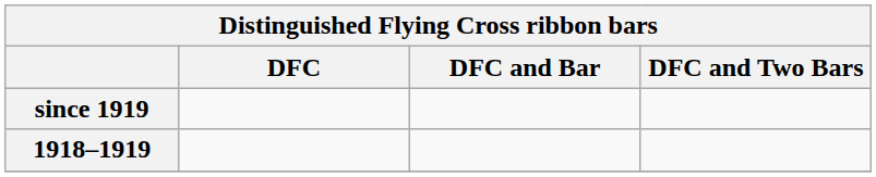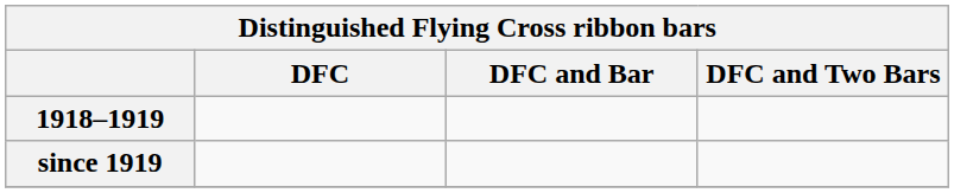rows swapped: 1918–1919 <-> since 1919
